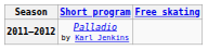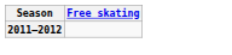- column: Short program | Palladio by Karl Jenkins
